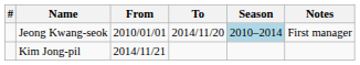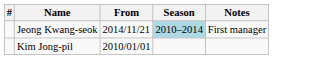- column: To | 2014/11/20
Jeong Kwang-seok | From: 2010/01/01 -> 2014/11/21
Kim Jong-pil | From: 2014/11/21 -> 2010/01/01
